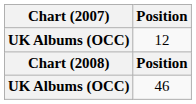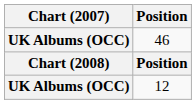rows swapped: 12 <-> 46
